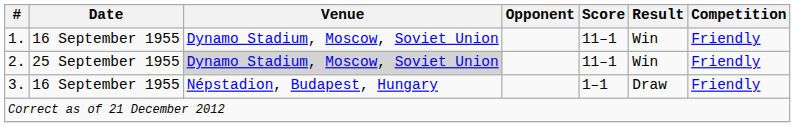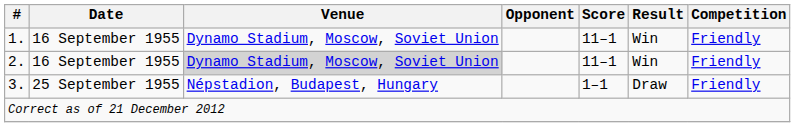2. | Date: 25 September 1955 -> 16 September 1955
3. | Date: 16 September 1955 -> 25 September 1955
